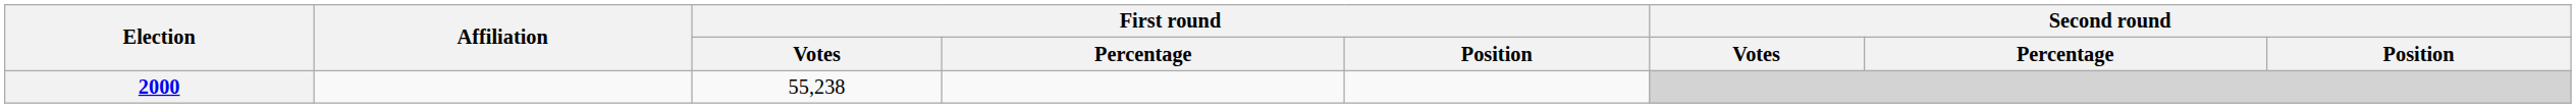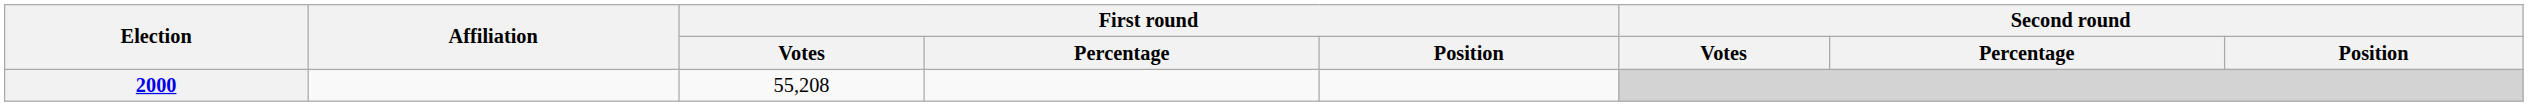2000 | First round / Votes: 55,238 -> 55,208
